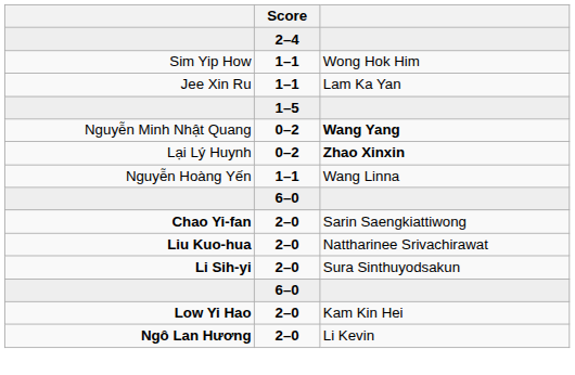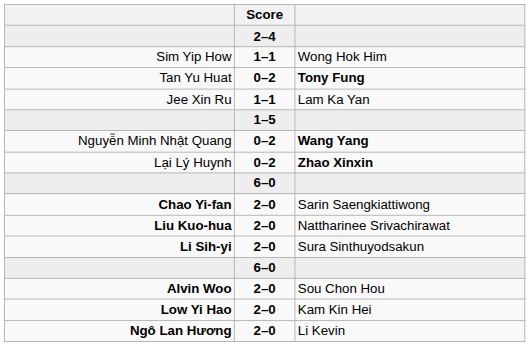+ row: Tan Yu Huat | 0–2 | Tony Fung
- row: Nguyễn Hoàng Yến | 1–1 | Wang Linna
+ row: Alvin Woo | 2–0 | Sou Chon Hou
